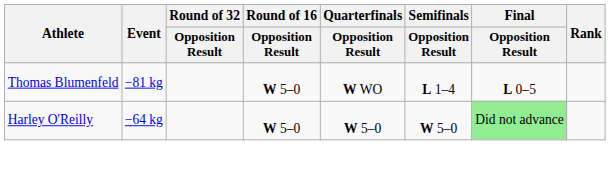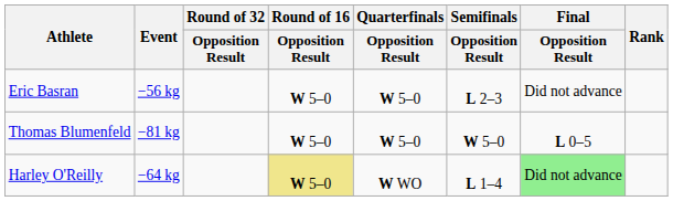+ row: Eric Basran | −56 kg | W 5–0 | W 5–0 | L 2–3 | Did not advance
Thomas Blumenfeld | Quarterfinals / Opposition Result: W WO -> W 5–0
Thomas Blumenfeld | Semifinals / Opposition Result: L 1–4 -> W 5–0
Harley O'Reilly | Round of 16 / Opposition Result: no background -> khaki background
Harley O'Reilly | Quarterfinals / Opposition Result: W 5–0 -> W WO
Harley O'Reilly | Semifinals / Opposition Result: W 5–0 -> L 1–4
